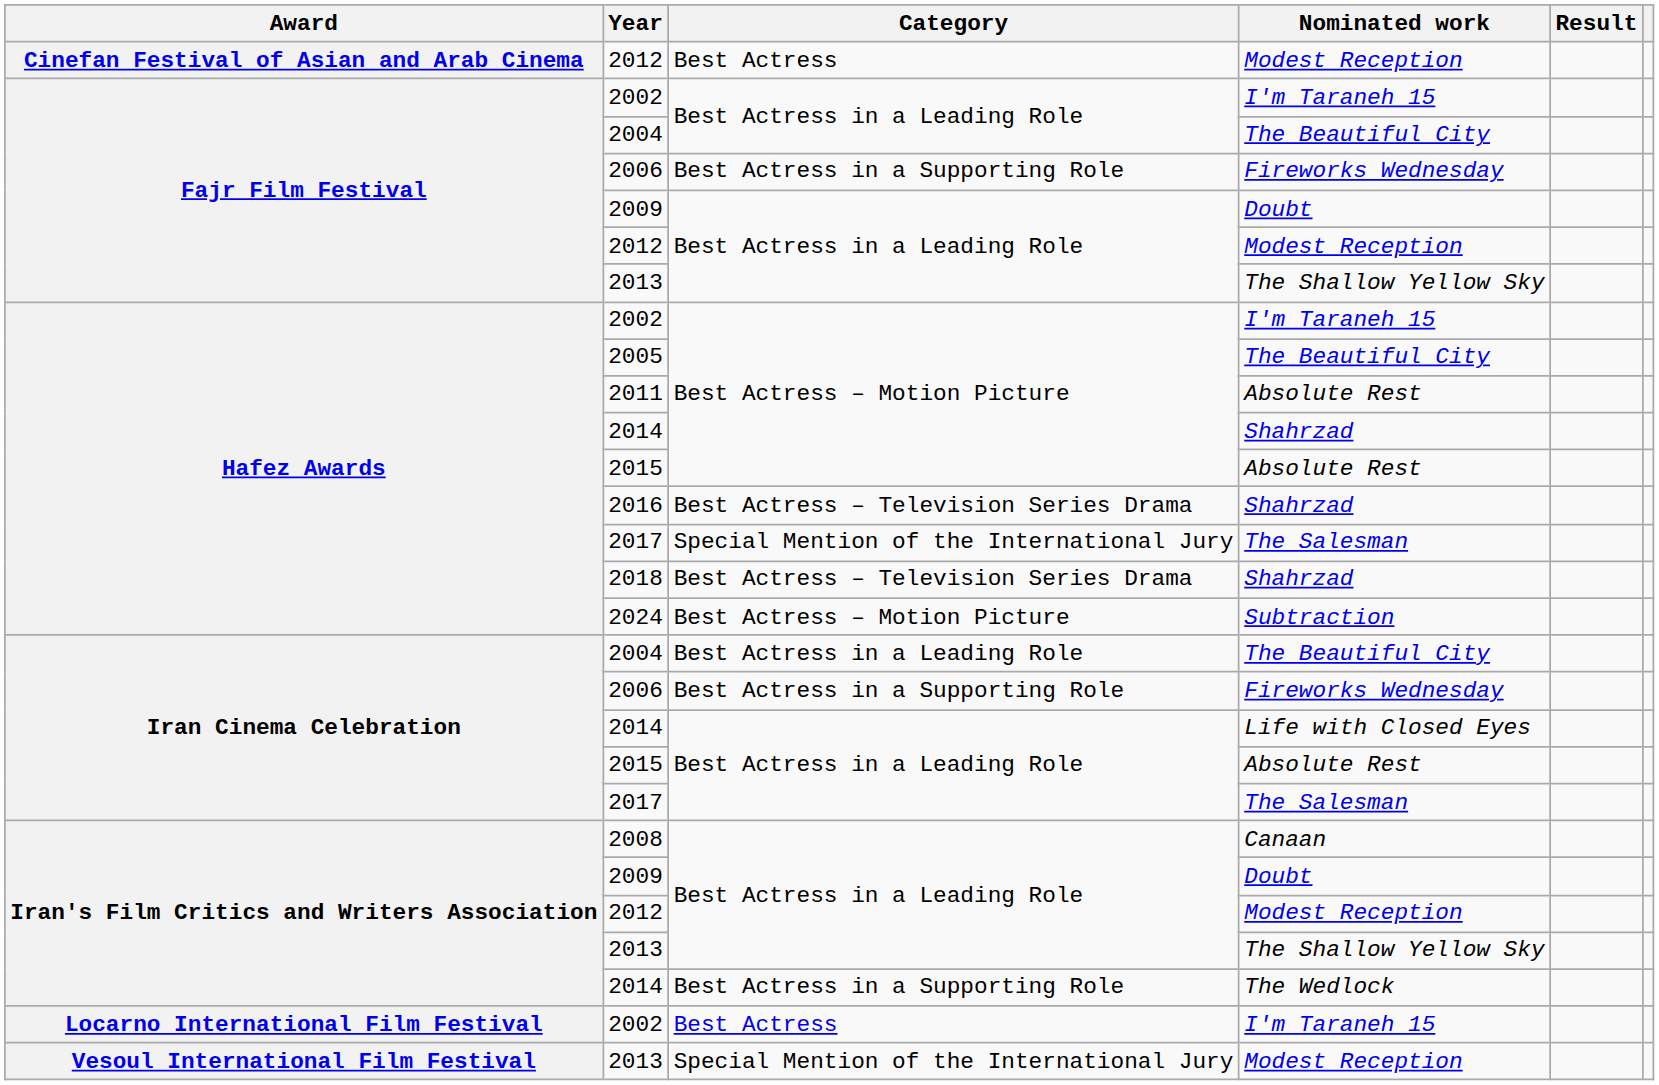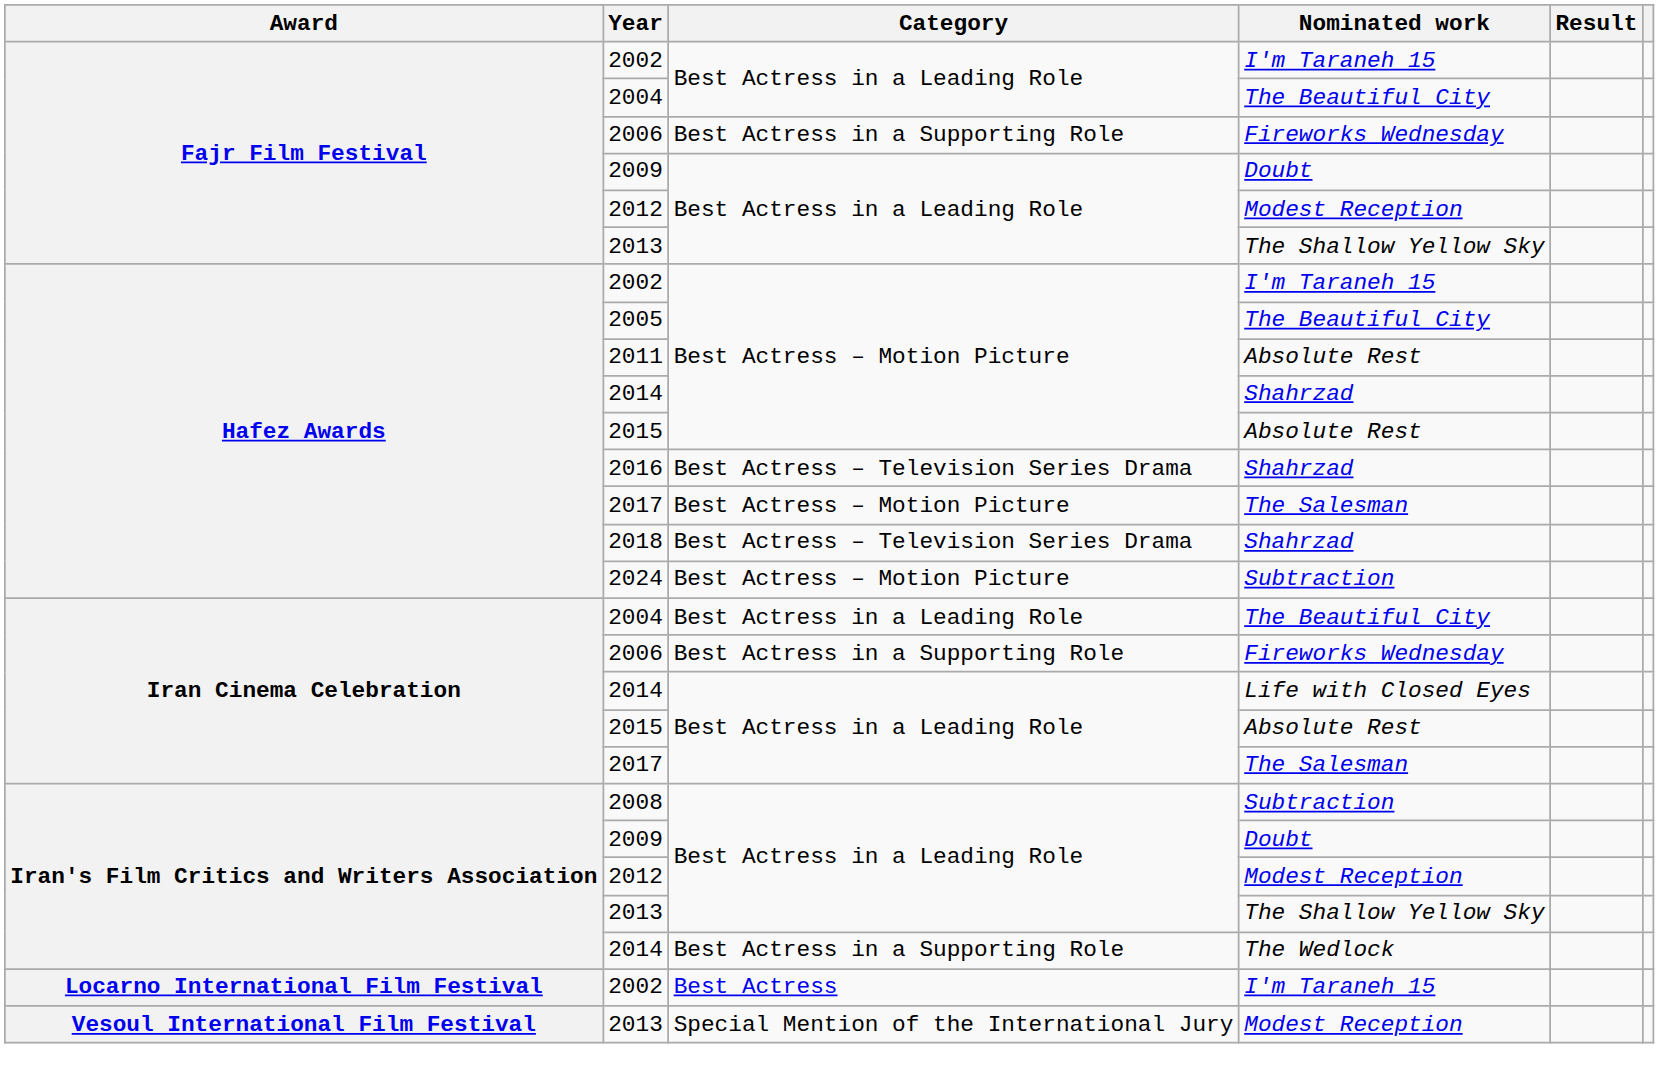- row: Cinefan Festival of Asian and Arab Cinema | 2012 | Best Actress | Modest Reception
Hafez Awards / 2017 | Category: Special Mention of the International Jury -> Best Actress – Motion Picture
2008 | Nominated work: Canaan -> Subtraction
